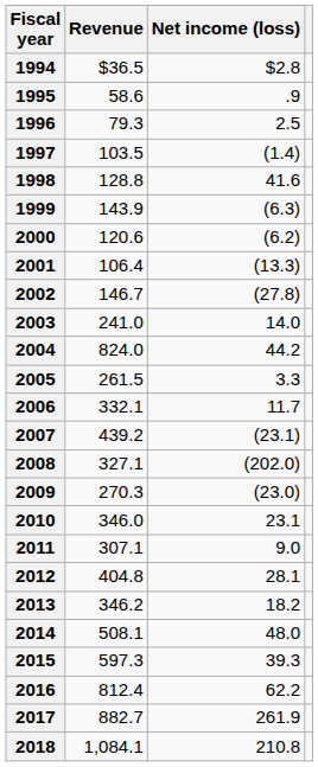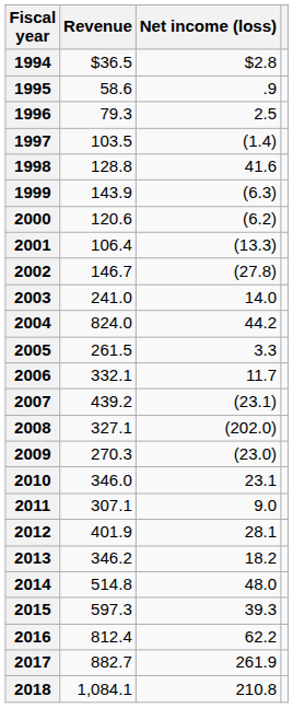2012 | Revenue: 404.8 -> 401.9
2014 | Revenue: 508.1 -> 514.8
